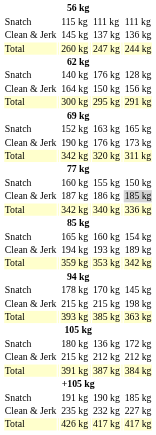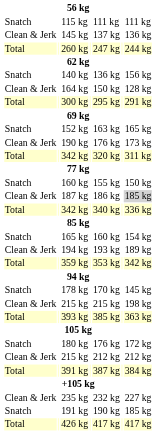140 kg | column 5: 176 kg -> 136 kg
140 kg | column 7: 128 kg -> 156 kg
164 kg | column 7: 156 kg -> 128 kg
180 kg | column 5: 136 kg -> 176 kg
rows swapped: 191 kg <-> 235 kg
